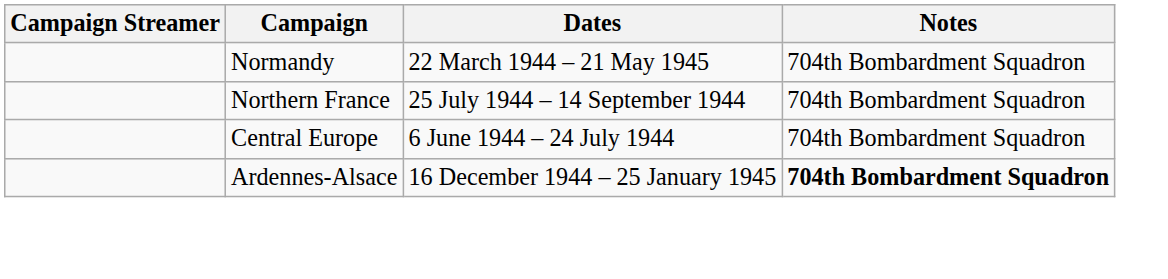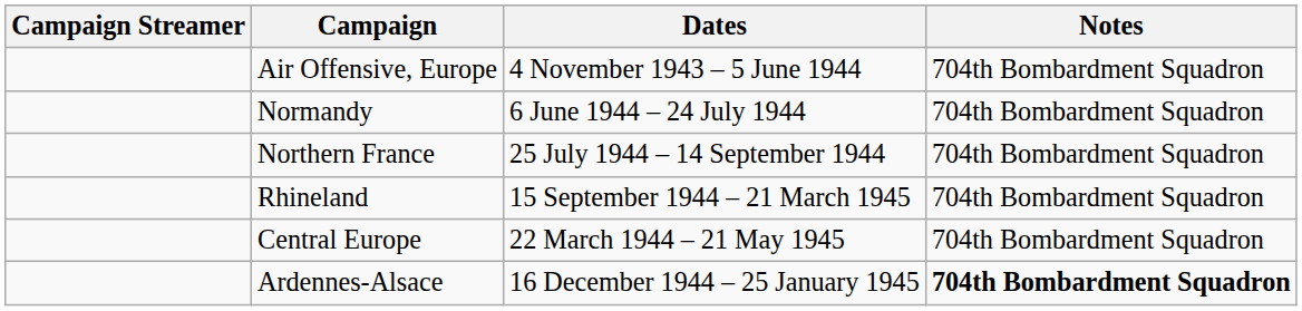+ row: Air Offensive, Europe | 4 November 1943 – 5 June 1944 | 704th Bombardment Squadron
Normandy | Dates: 22 March 1944 – 21 May 1945 -> 6 June 1944 – 24 July 1944
+ row: Rhineland | 15 September 1944 – 21 March 1945 | 704th Bombardment Squadron
Central Europe | Dates: 6 June 1944 – 24 July 1944 -> 22 March 1944 – 21 May 1945
